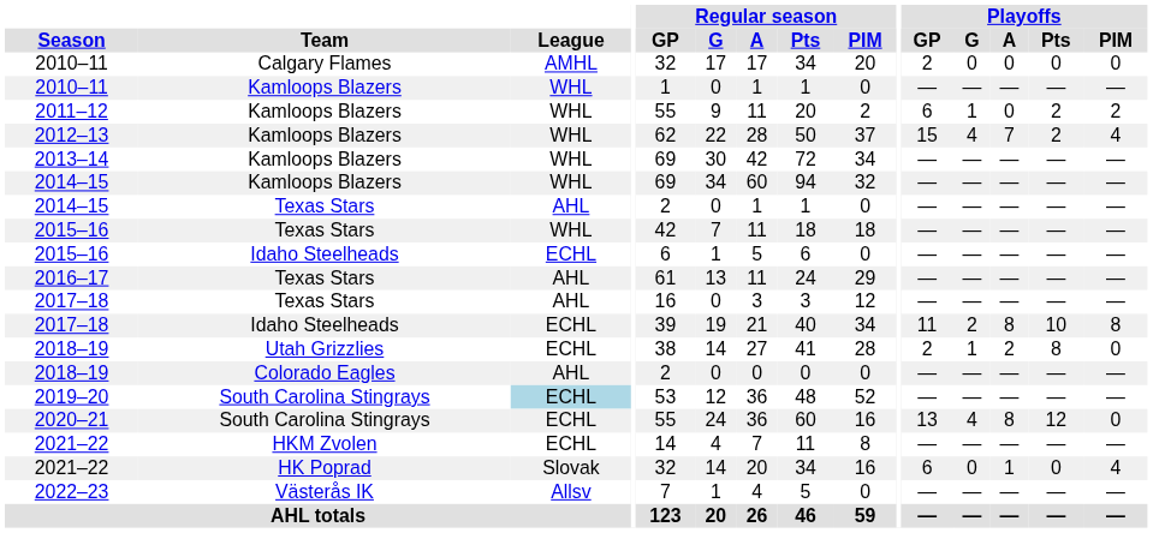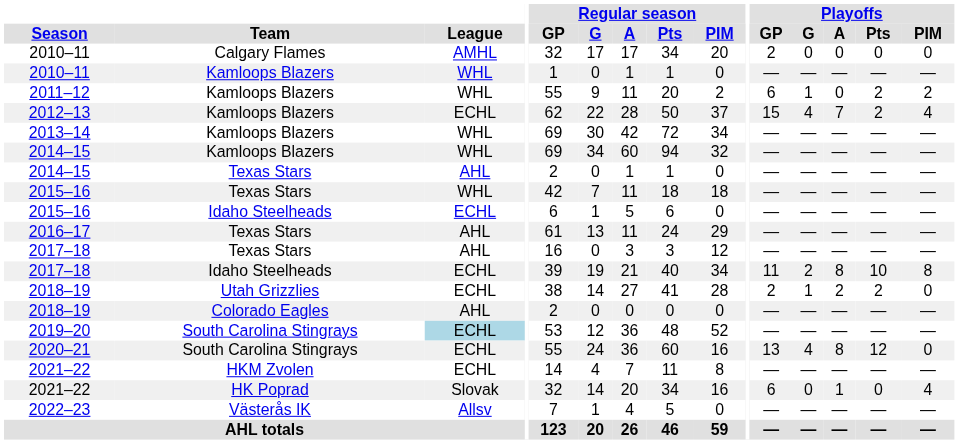2012–13 | League: WHL -> ECHL
2018–19 / Utah Grizzlies | Playoffs / Pts: 8 -> 2
